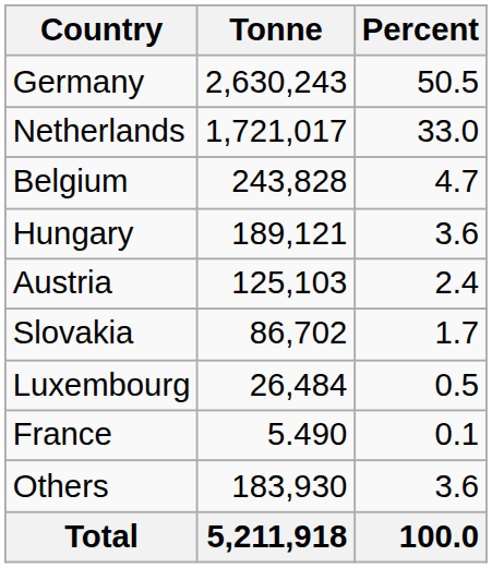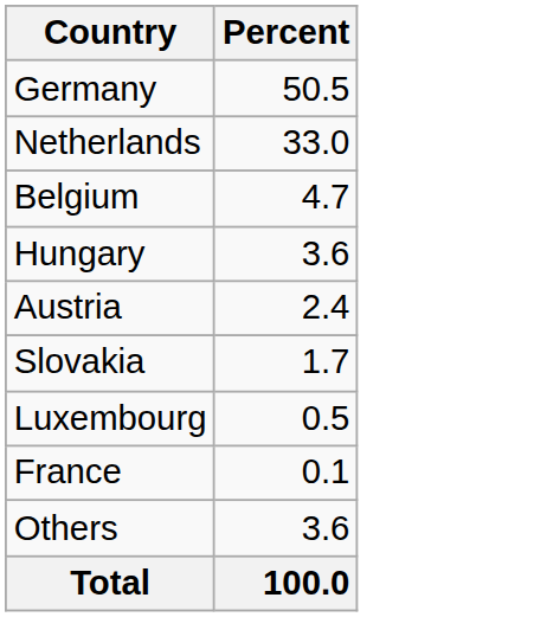- column: Tonne | 2,630,243 | 1,721,017 | 243,828 | 189,121 | 125,103 | 86,702 | 26,484 | 5.490 | 183,930 | 5,211,918
